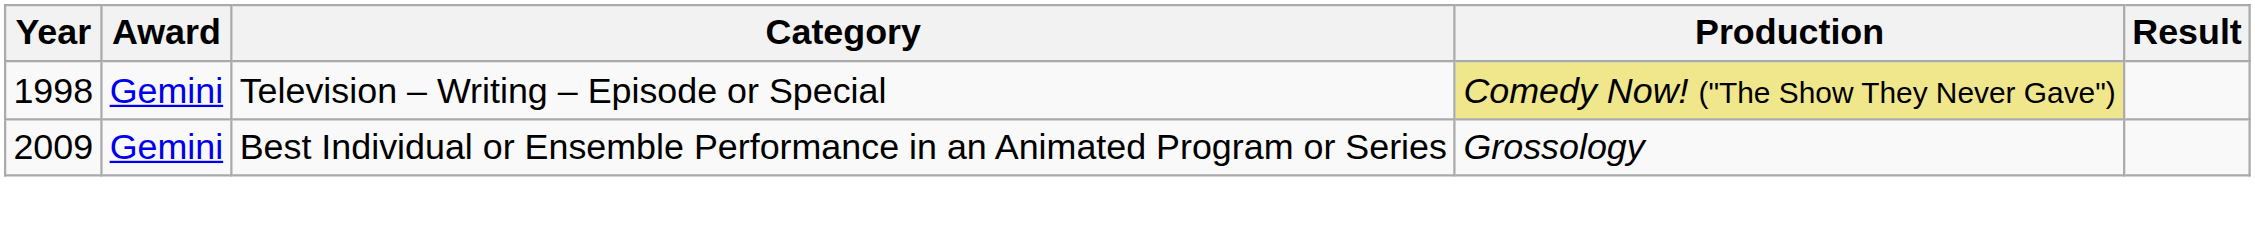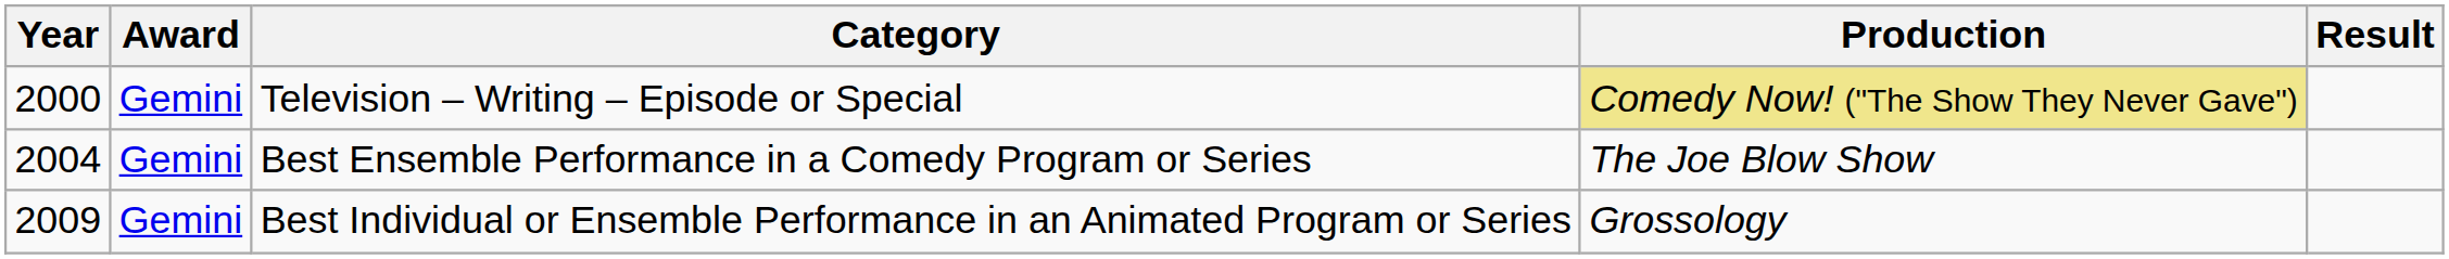Television – Writing – Episode or Special | Year: 1998 -> 2000
+ row: 2004 | Gemini | Best Ensemble Performance in a Comedy Program or Series | The Joe Blow Show
